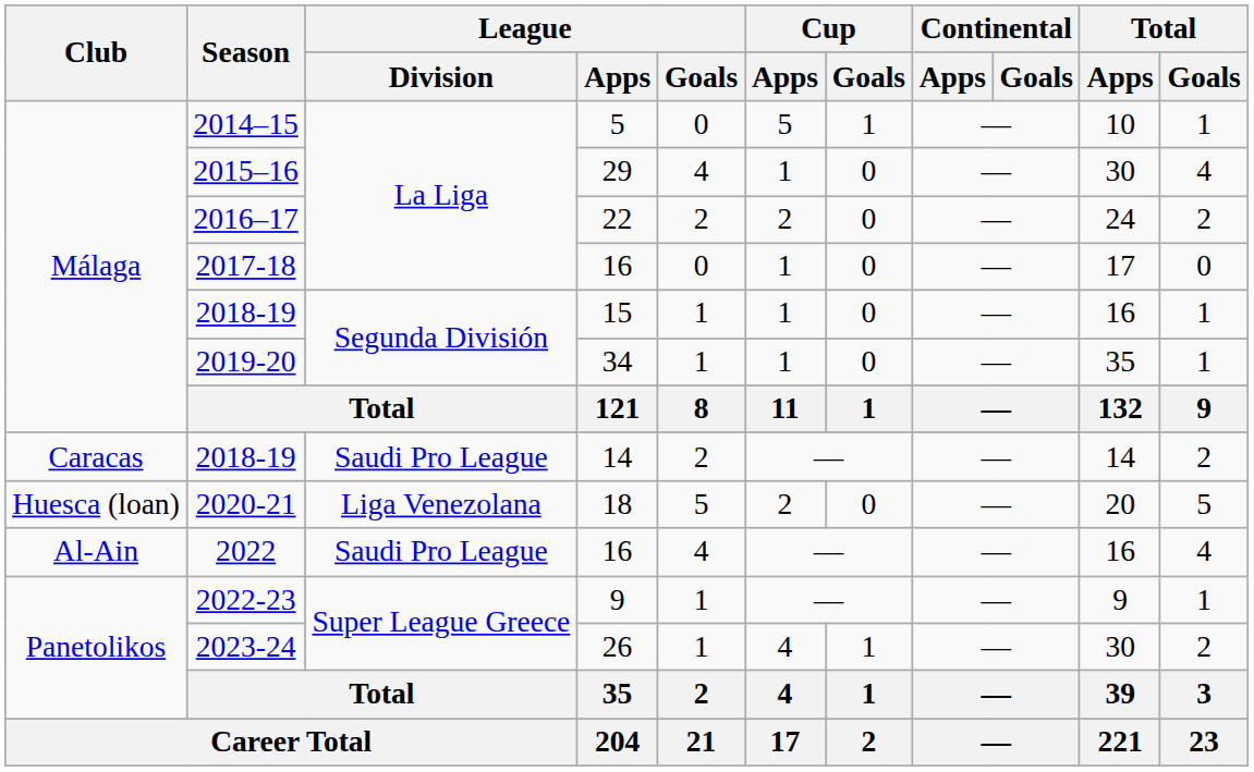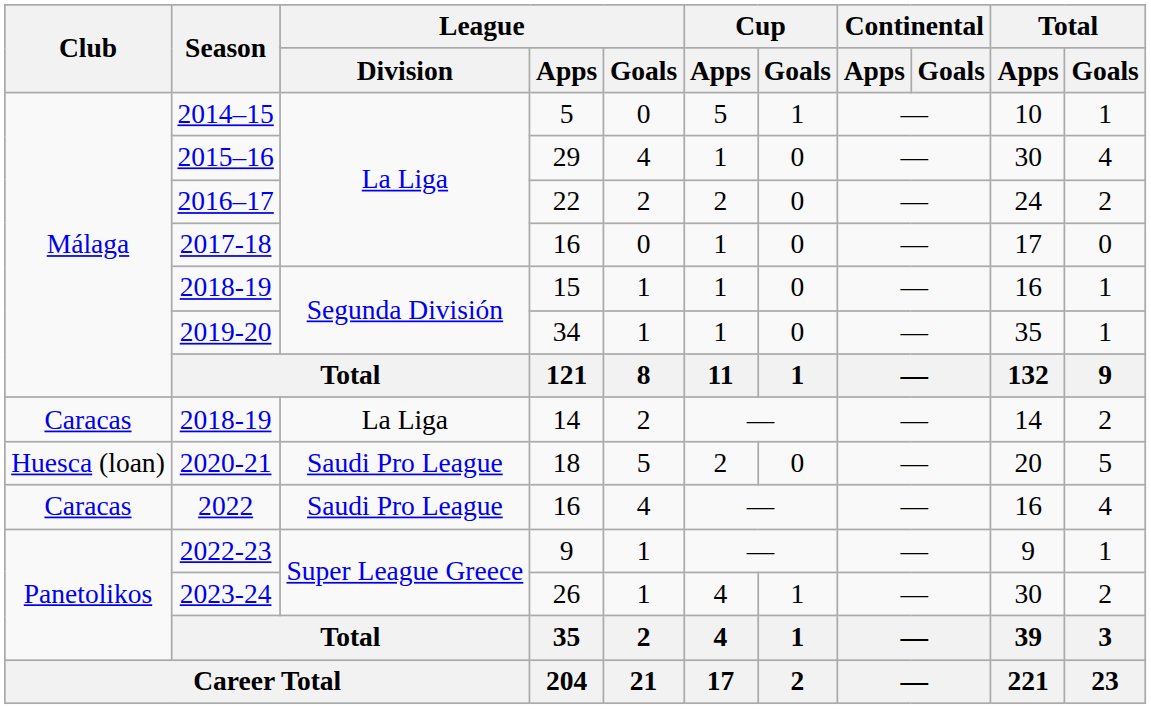2018-19 / 14 | League / Division: Saudi Pro League -> La Liga
2020-21 | League / Division: Liga Venezolana -> Saudi Pro League
2022 | Club: Al-Ain -> Caracas
